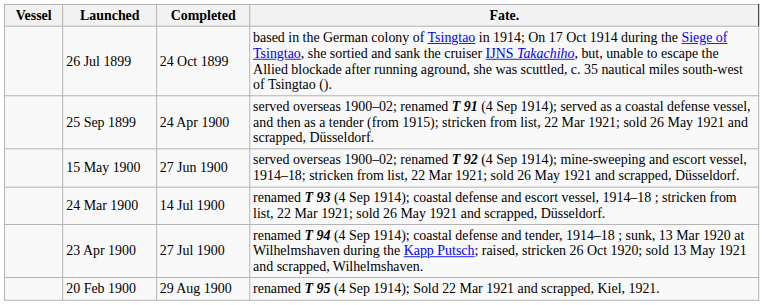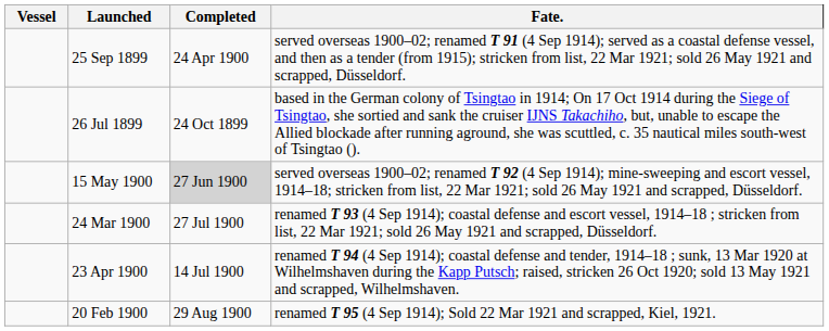rows swapped: 26 Jul 1899 <-> 25 Sep 1899
15 May 1900 | Completed: no background -> lightgrey background
24 Mar 1900 | Completed: 14 Jul 1900 -> 27 Jul 1900
23 Apr 1900 | Completed: 27 Jul 1900 -> 14 Jul 1900
